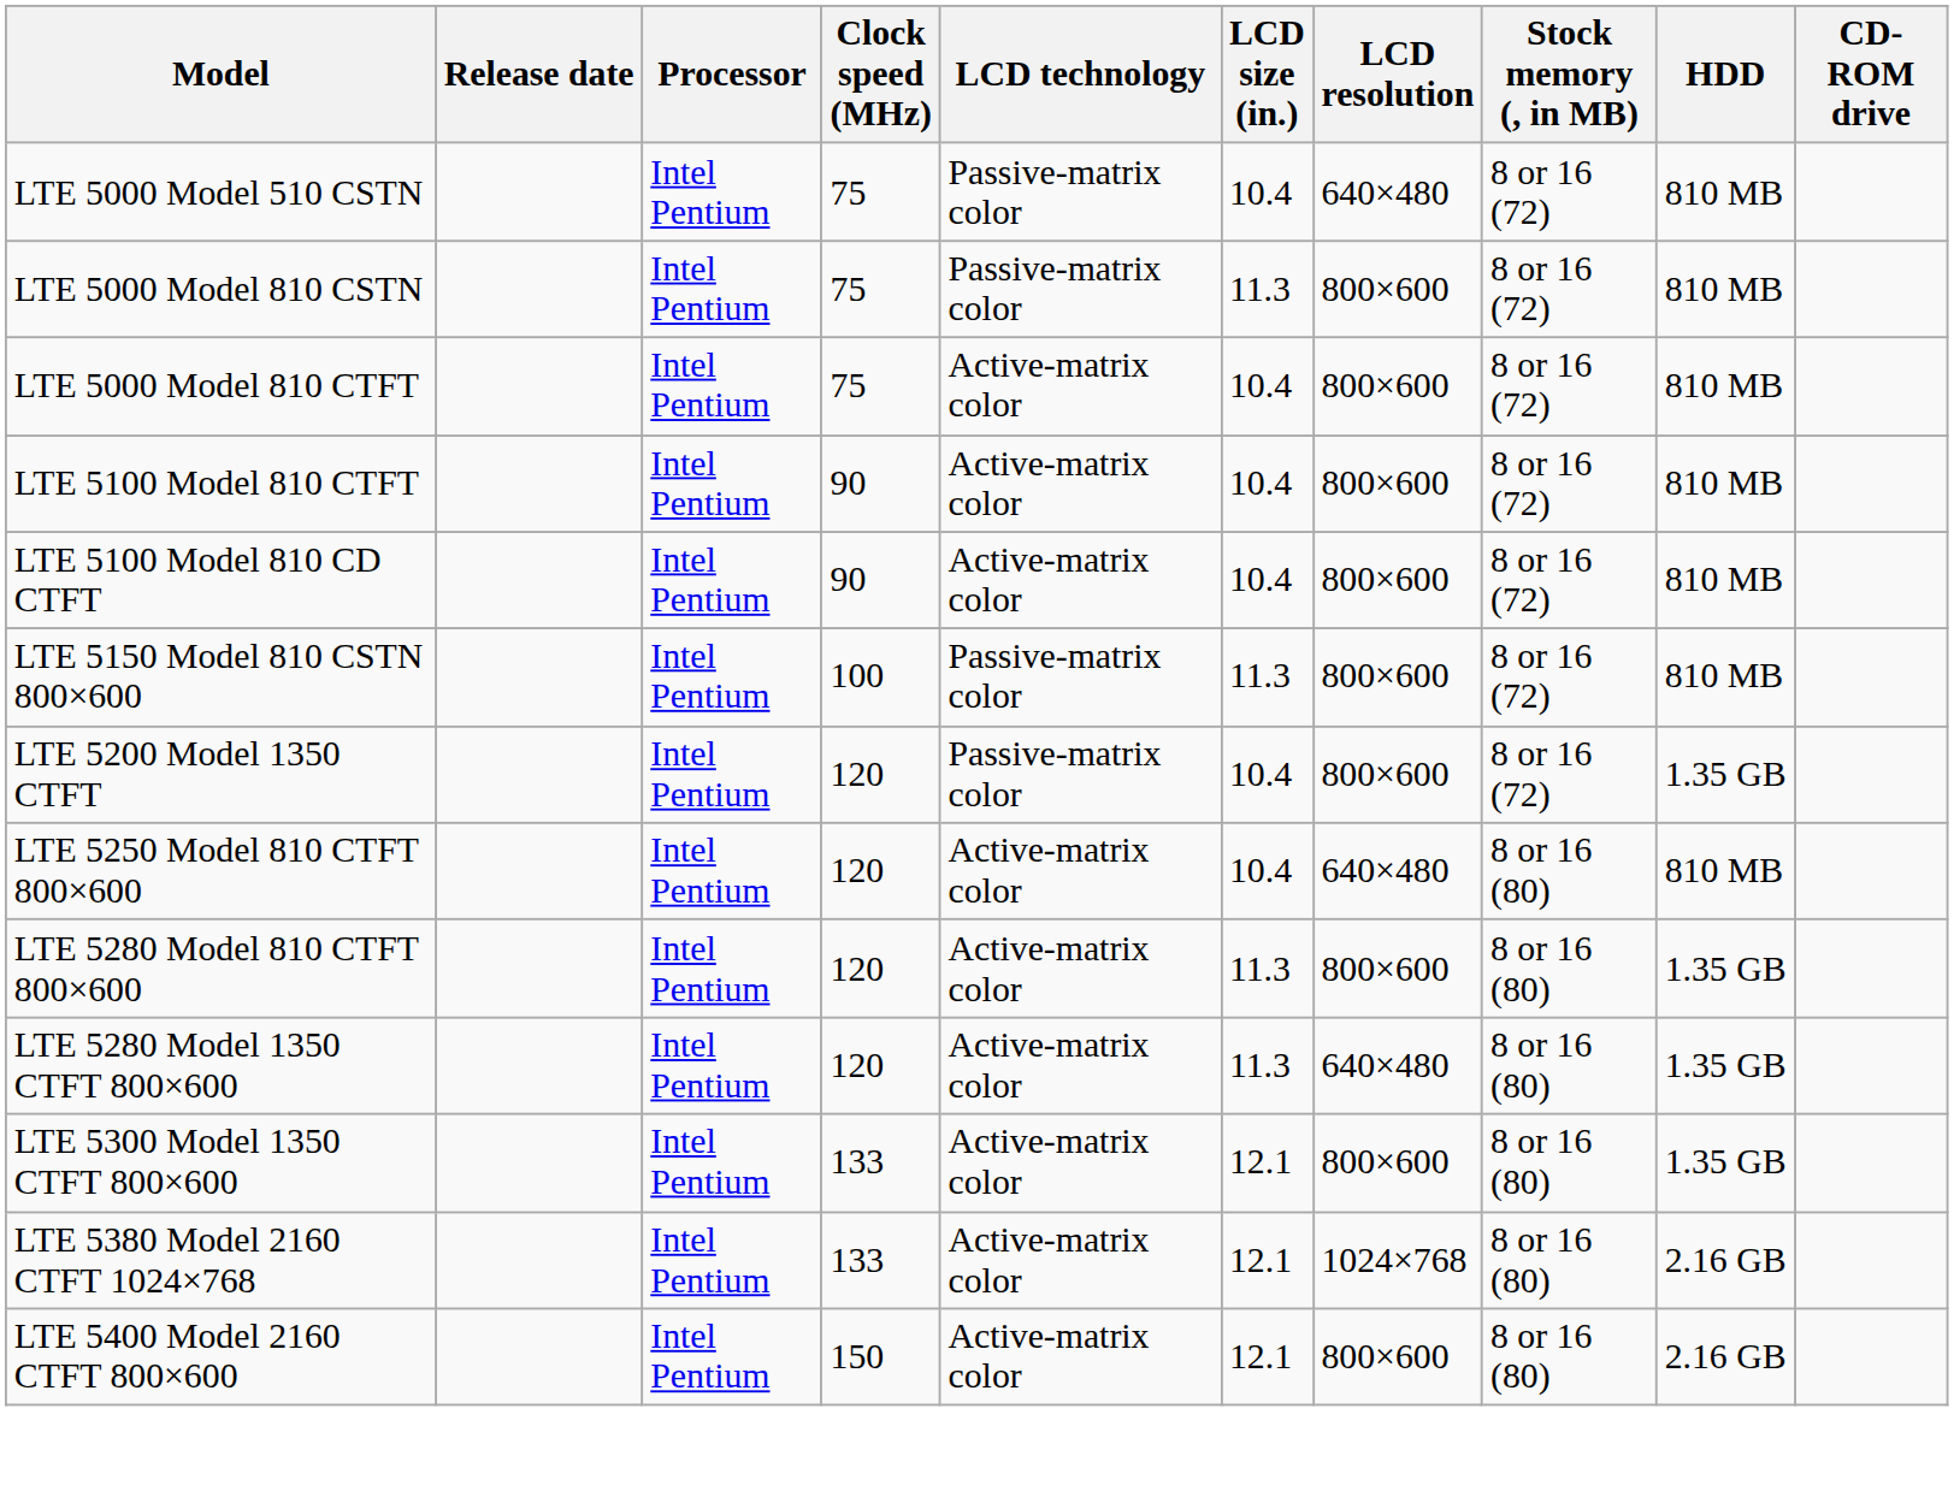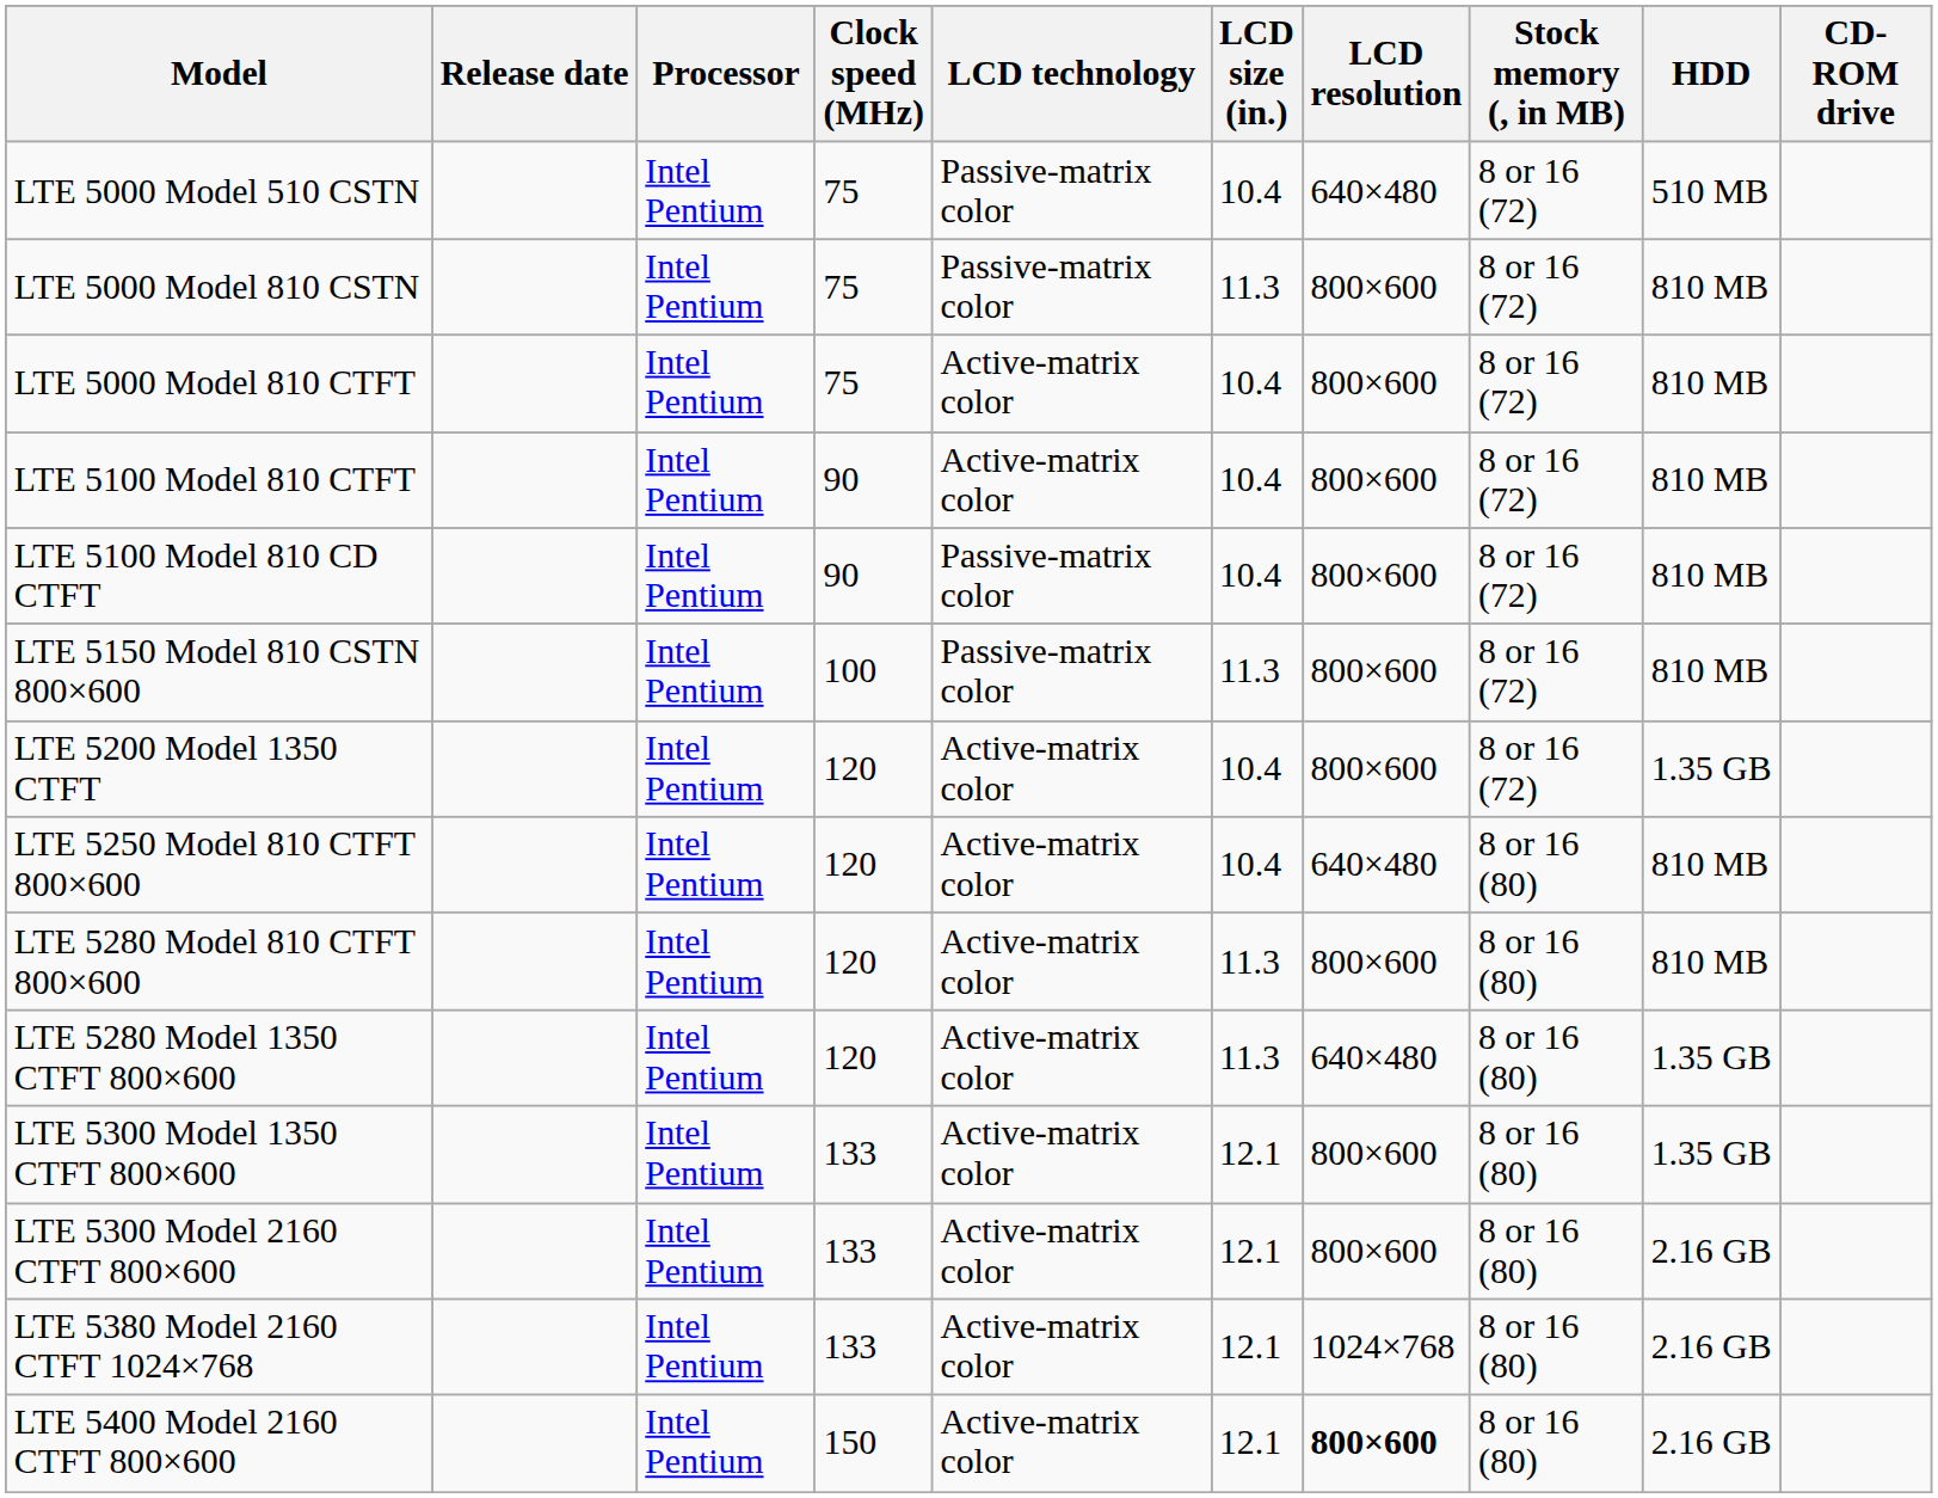LTE 5000 Model 510 CSTN | HDD: 810 MB -> 510 MB
LTE 5100 Model 810 CD CTFT | LCD technology: Active-matrix color -> Passive-matrix color
LTE 5200 Model 1350 CTFT | LCD technology: Passive-matrix color -> Active-matrix color
LTE 5280 Model 810 CTFT 800×600 | HDD: 1.35 GB -> 810 MB
+ row: LTE 5300 Model 2160 CTFT 800×600 | Intel Pentium | 133 | Active-matrix color | 12.1 | 800×600 | 8 or 16 (80) | 2.16 GB
LTE 5400 Model 2160 CTFT 800×600 | LCD resolution: normal -> bold
